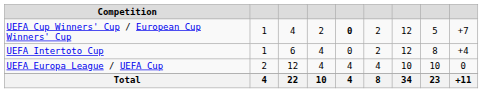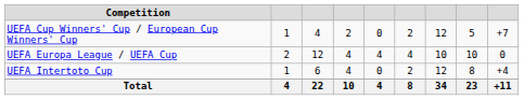UEFA Cup Winners' Cup / European Cup Winners' Cup | column 5: bold -> normal
rows swapped: UEFA Europa League / UEFA Cup <-> UEFA Intertoto Cup
